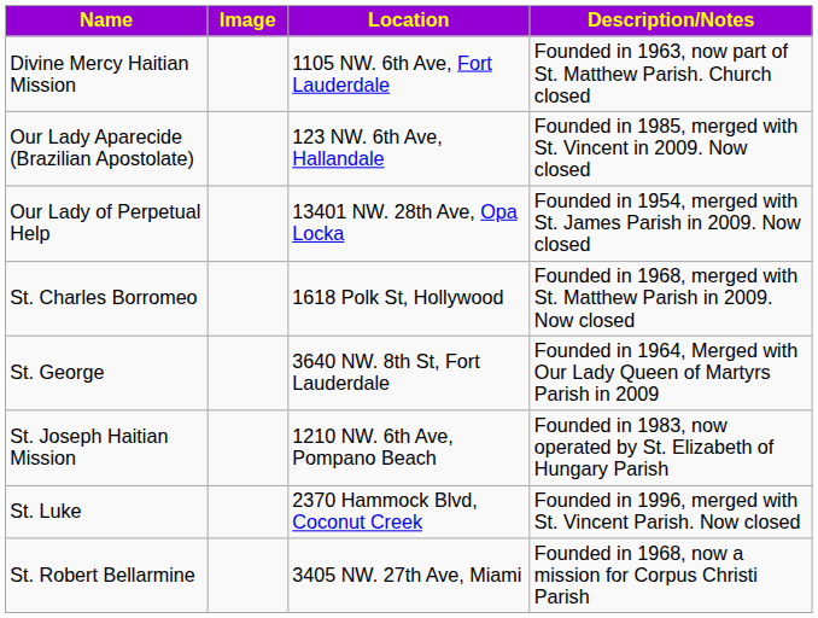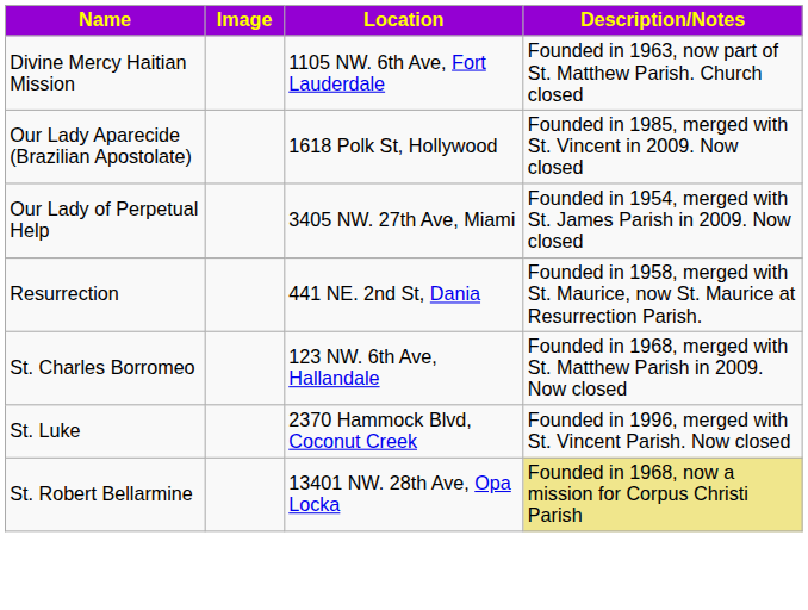Our Lady Aparecide (Brazilian Apostolate) | Location: 123 NW. 6th Ave, Hallandale -> 1618 Polk St, Hollywood
Our Lady of Perpetual Help | Location: 13401 NW. 28th Ave, Opa Locka -> 3405 NW. 27th Ave, Miami
+ row: Resurrection | 441 NE. 2nd St, Dania | Founded in 1958, merged with St. Maurice, now St. Maurice at Resurrection Parish.
St. Charles Borromeo | Location: 1618 Polk St, Hollywood -> 123 NW. 6th Ave, Hallandale
- row: St. George | 3640 NW. 8th St, Fort Lauderdale | Founded in 1964, Merged with Our Lady Queen of Martyrs Parish in 2009
- row: St. Joseph Haitian Mission | 1210 NW. 6th Ave, Pompano Beach | Founded in 1983, now operated by St. Elizabeth of Hungary Parish
St. Robert Bellarmine | Location: 3405 NW. 27th Ave, Miami -> 13401 NW. 28th Ave, Opa Locka
St. Robert Bellarmine | Description/Notes: no background -> khaki background
